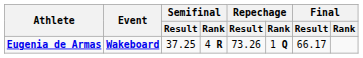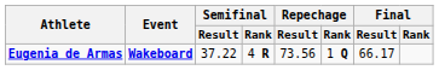Eugenia de Armas | Semifinal / Result: 37.25 -> 37.22
Eugenia de Armas | Repechage / Result: 73.26 -> 73.56
